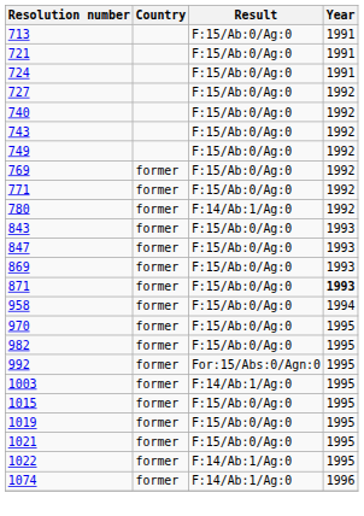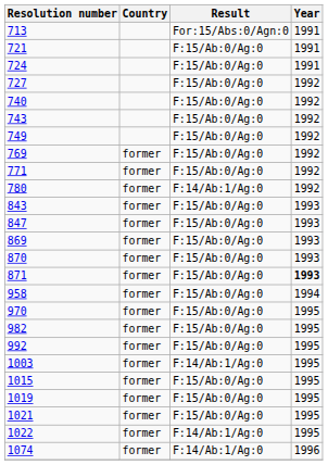713 | Result: F:15/Ab:0/Ag:0 -> For:15/Abs:0/Agn:0
+ row: 870 | former | F:15/Ab:0/Ag:0 | 1993
992 | Result: For:15/Abs:0/Agn:0 -> F:15/Ab:0/Ag:0
